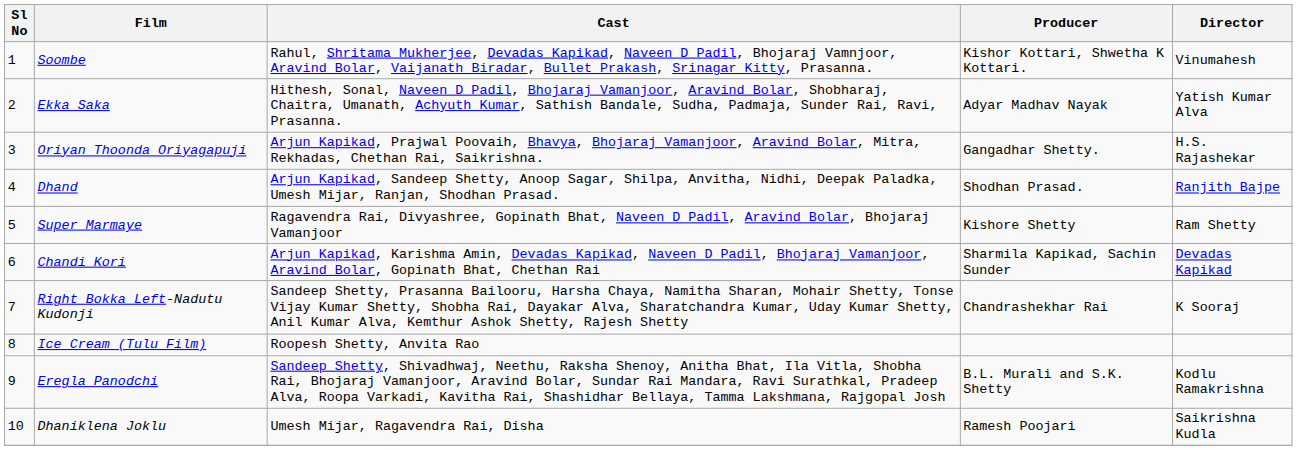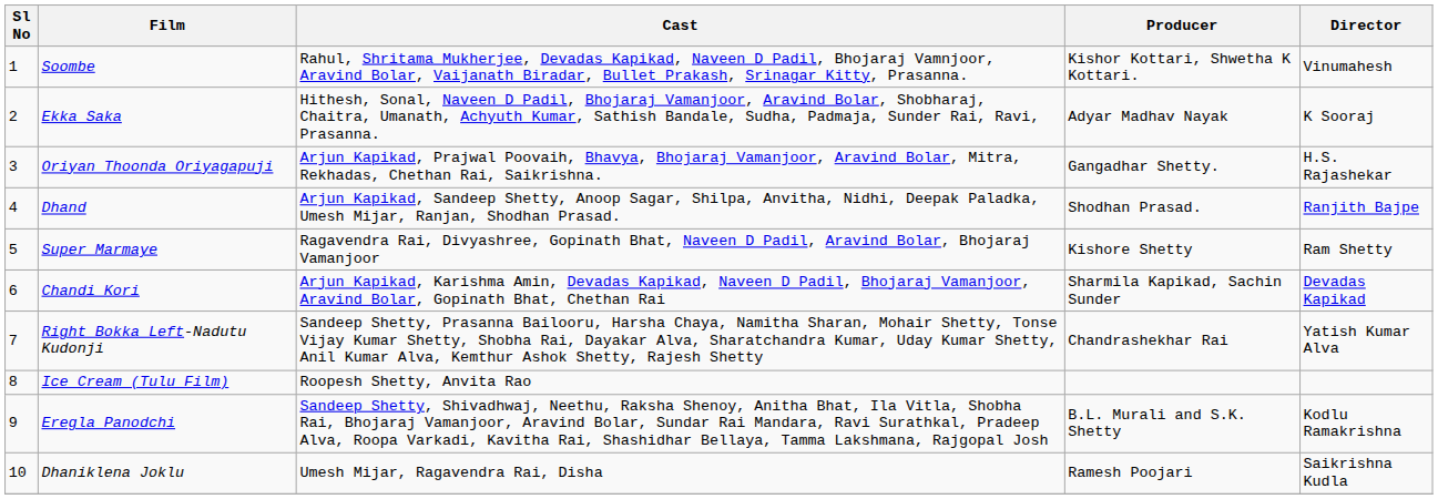Ekka Saka | Director: Yatish Kumar Alva -> K Sooraj
Right Bokka Left-Nadutu Kudonji | Director: K Sooraj -> Yatish Kumar Alva
